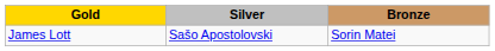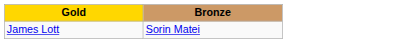- column: Silver | Sašo Apostolovski
